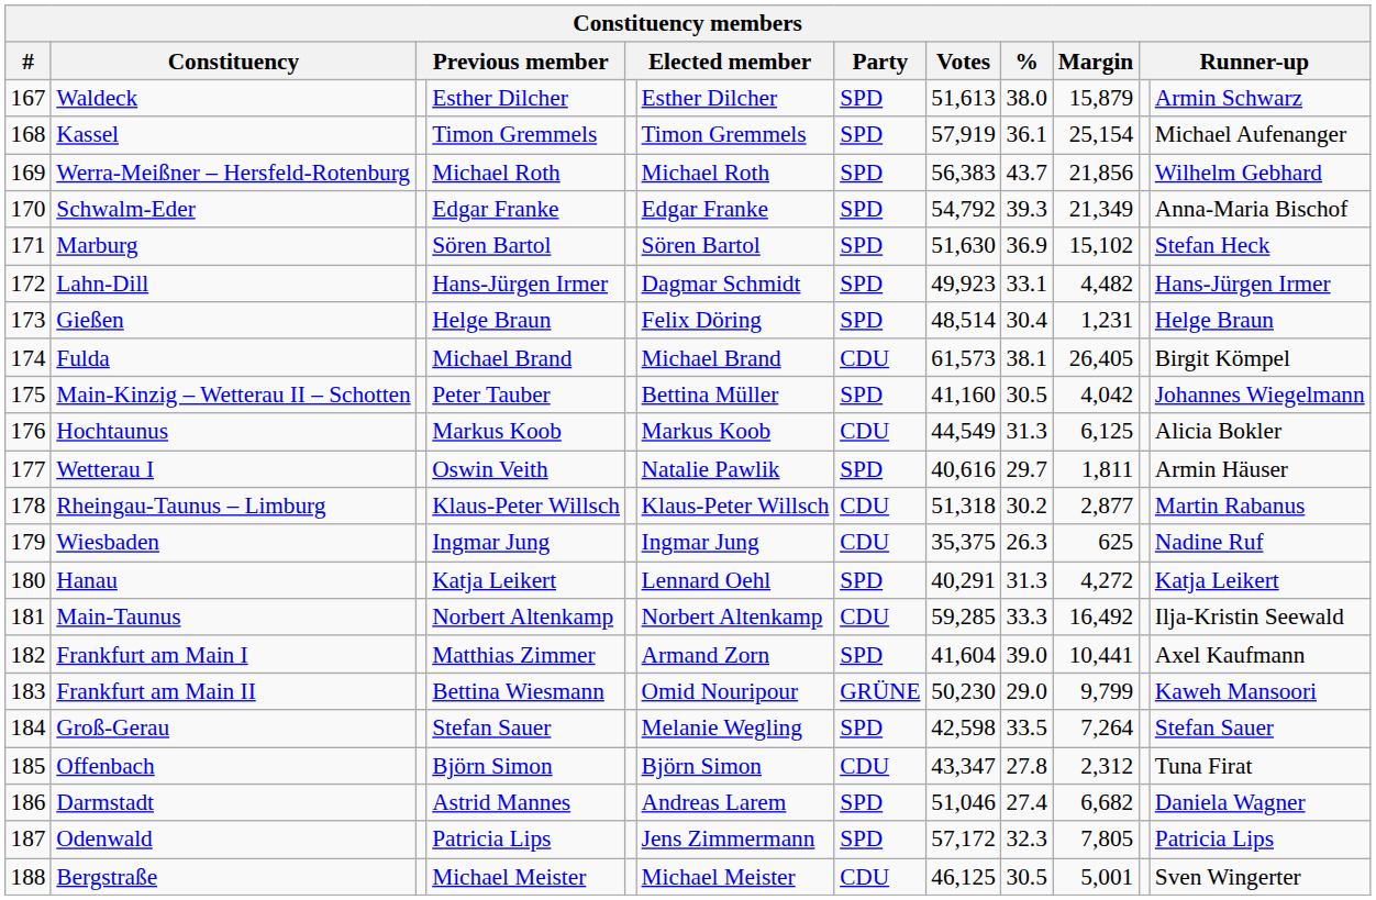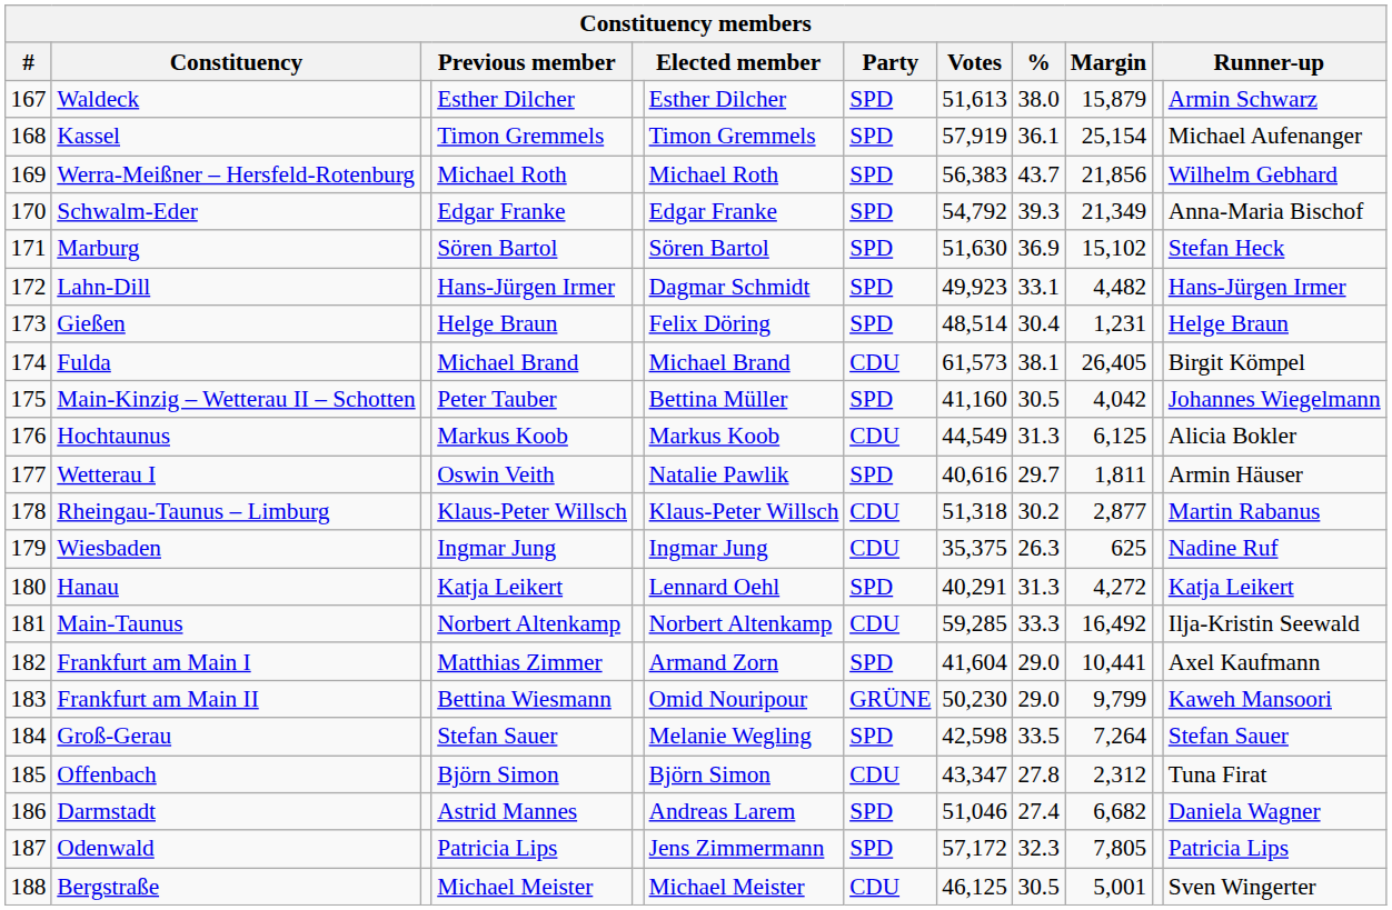Frankfurt am Main I | %: 39.0 -> 29.0
